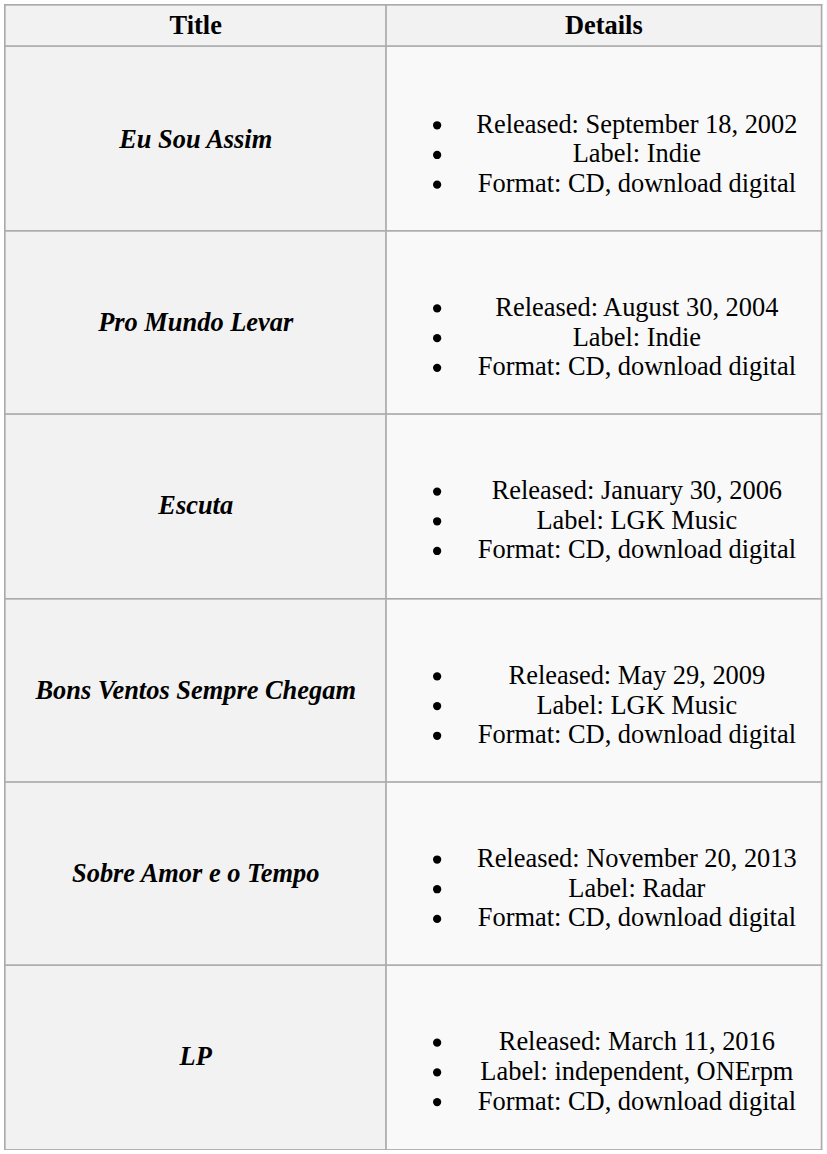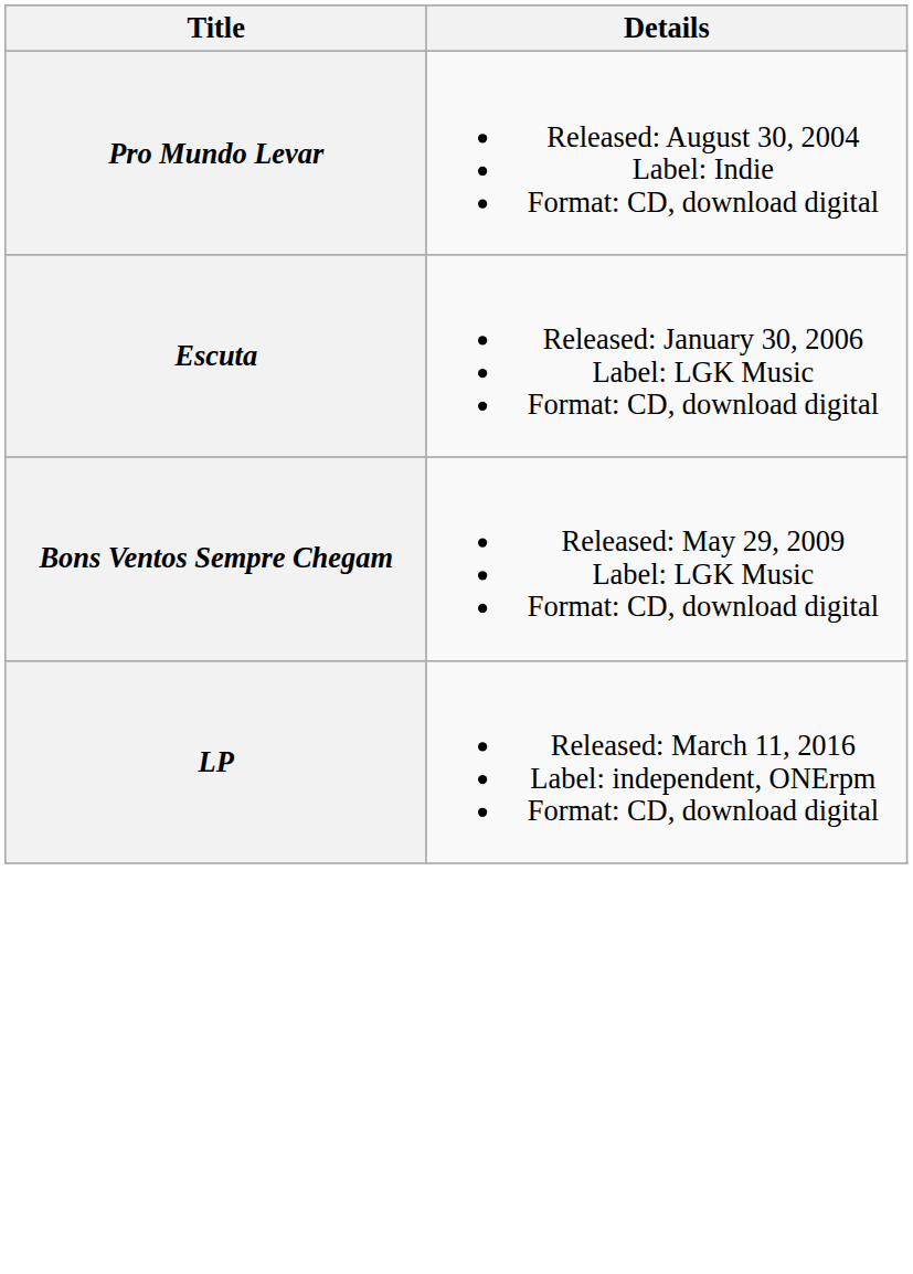- row: Eu Sou Assim | Released: September 18, 2002 Label: Indie Format: CD, download digital
- row: Sobre Amor e o Tempo | Released: November 20, 2013 Label: Radar Format: CD, download digital
